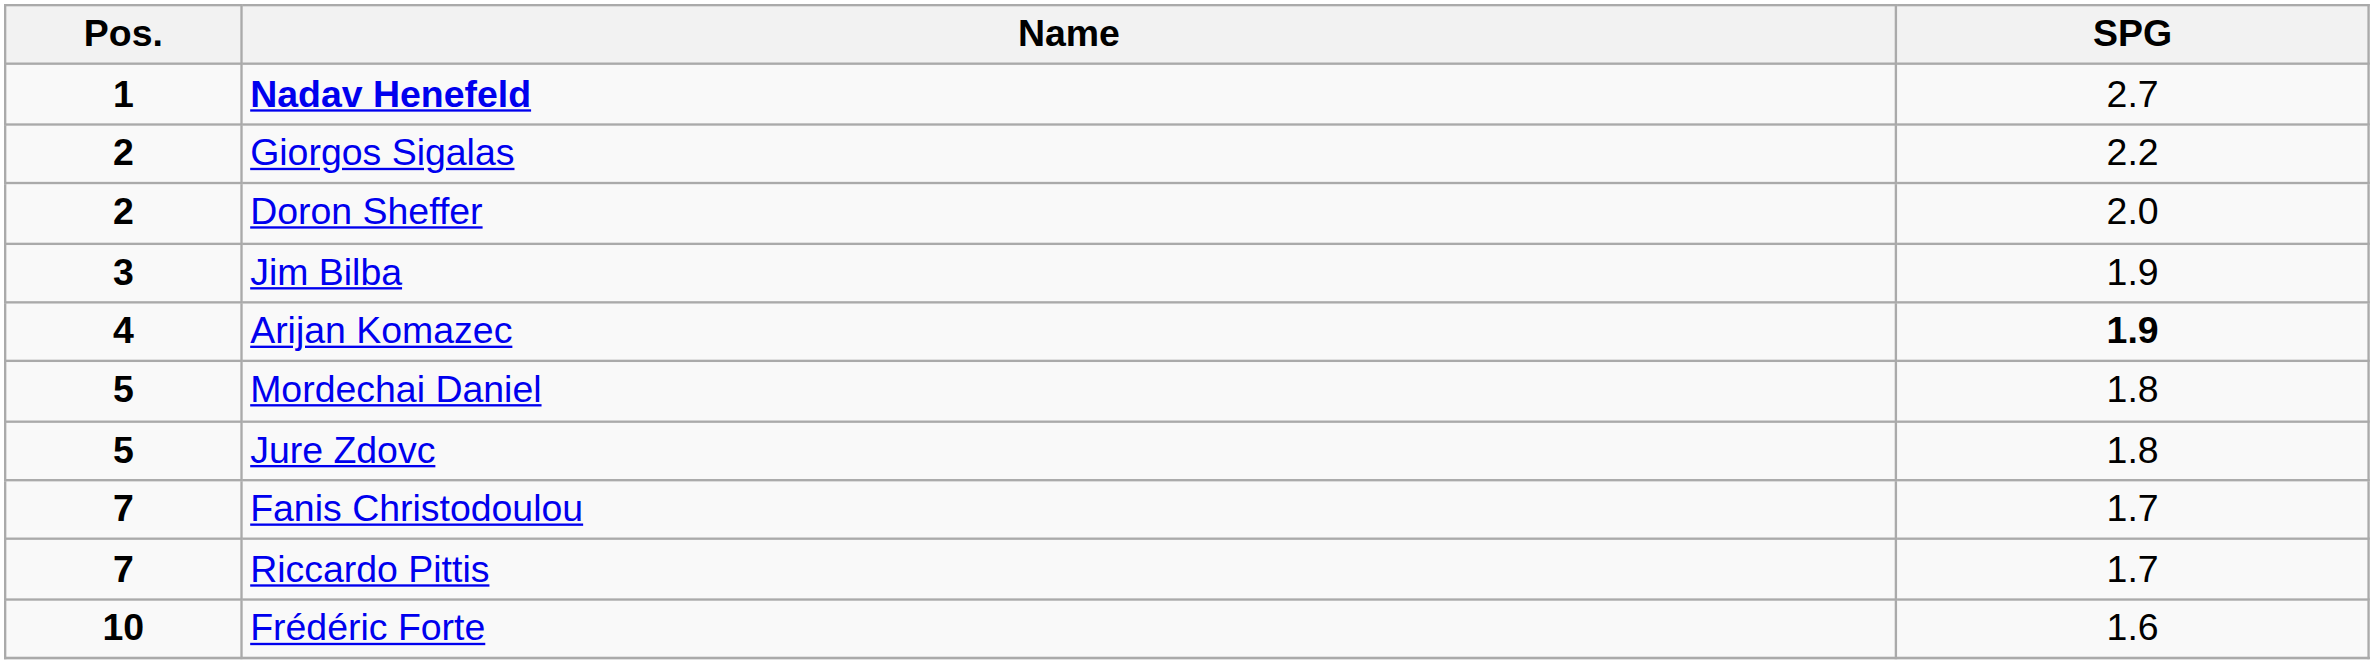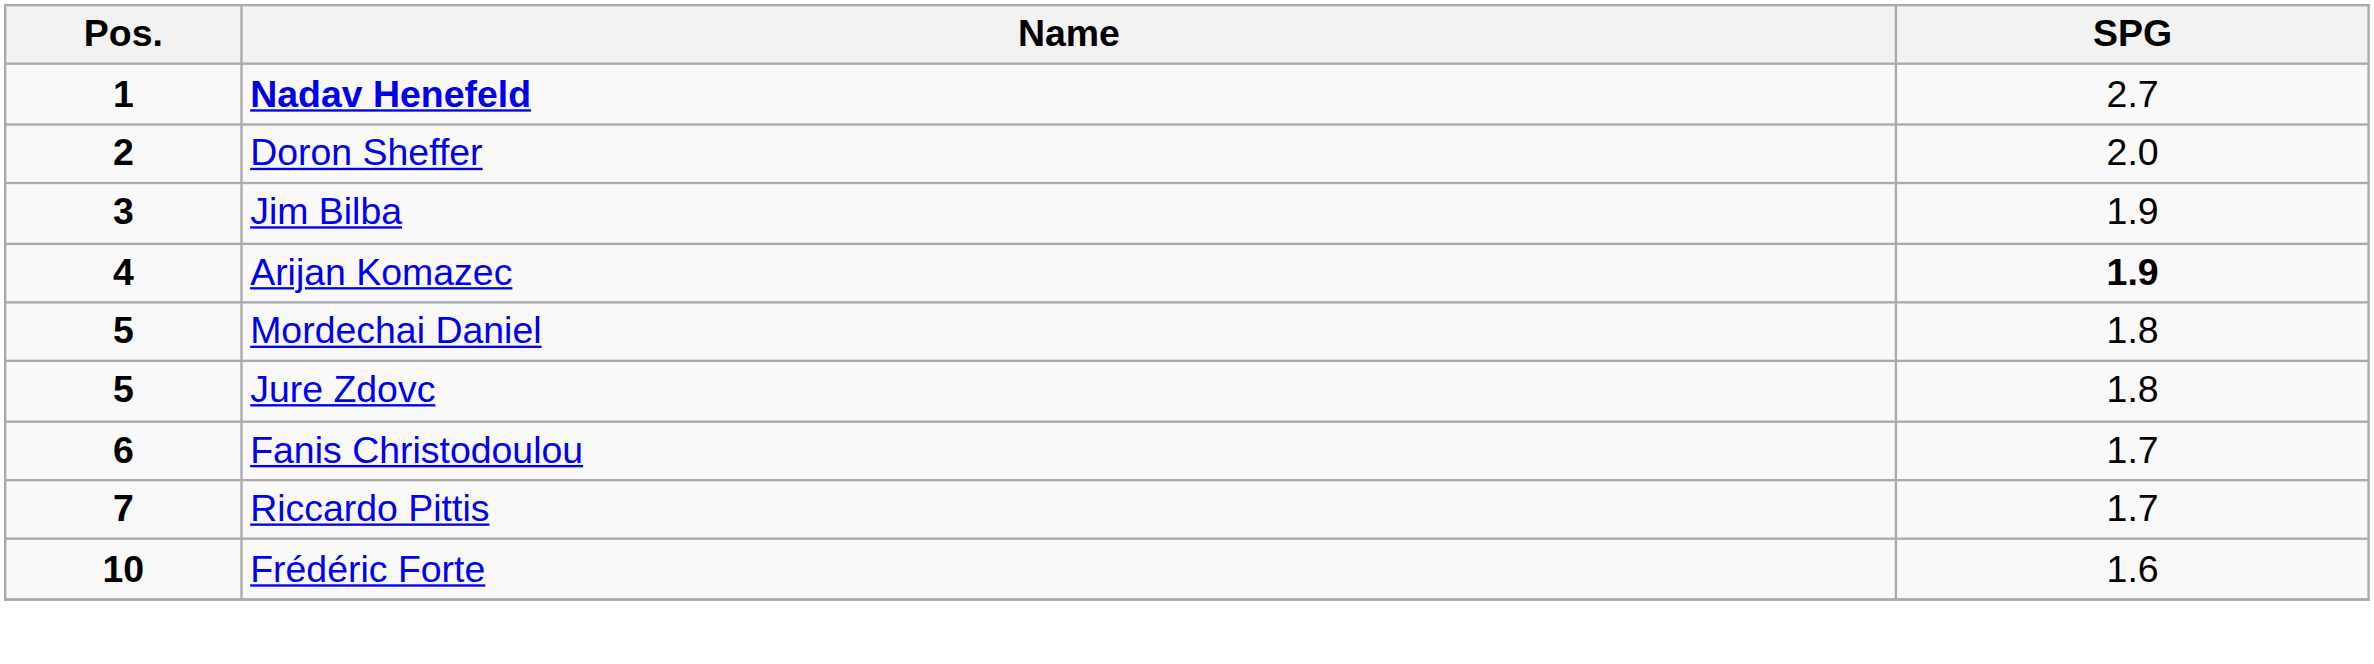- row: 2 | Giorgos Sigalas | 2.2
Fanis Christodoulou | Pos.: 7 -> 6
